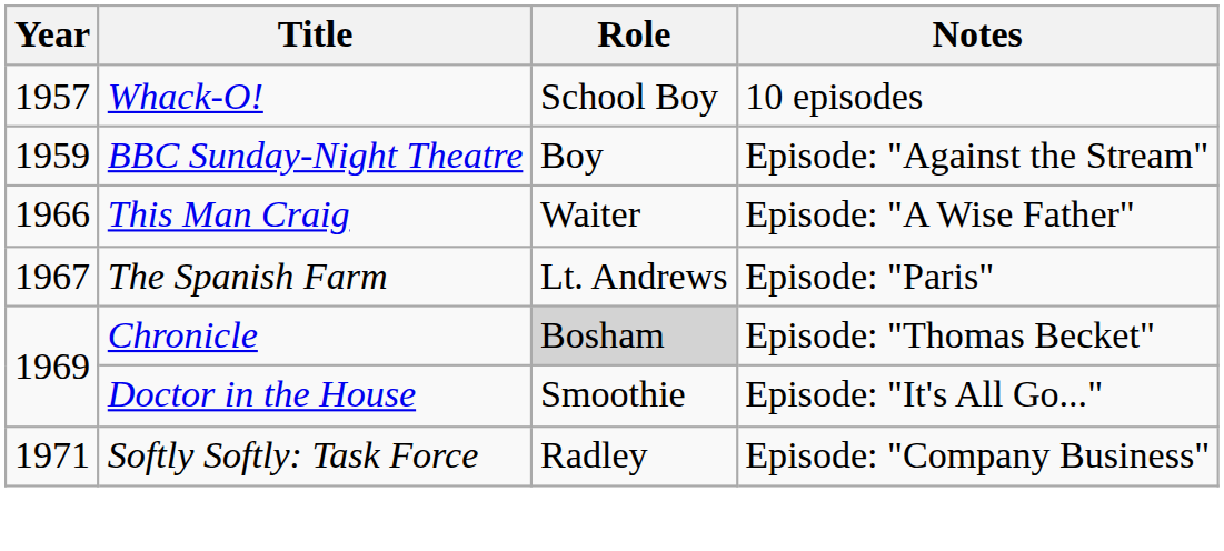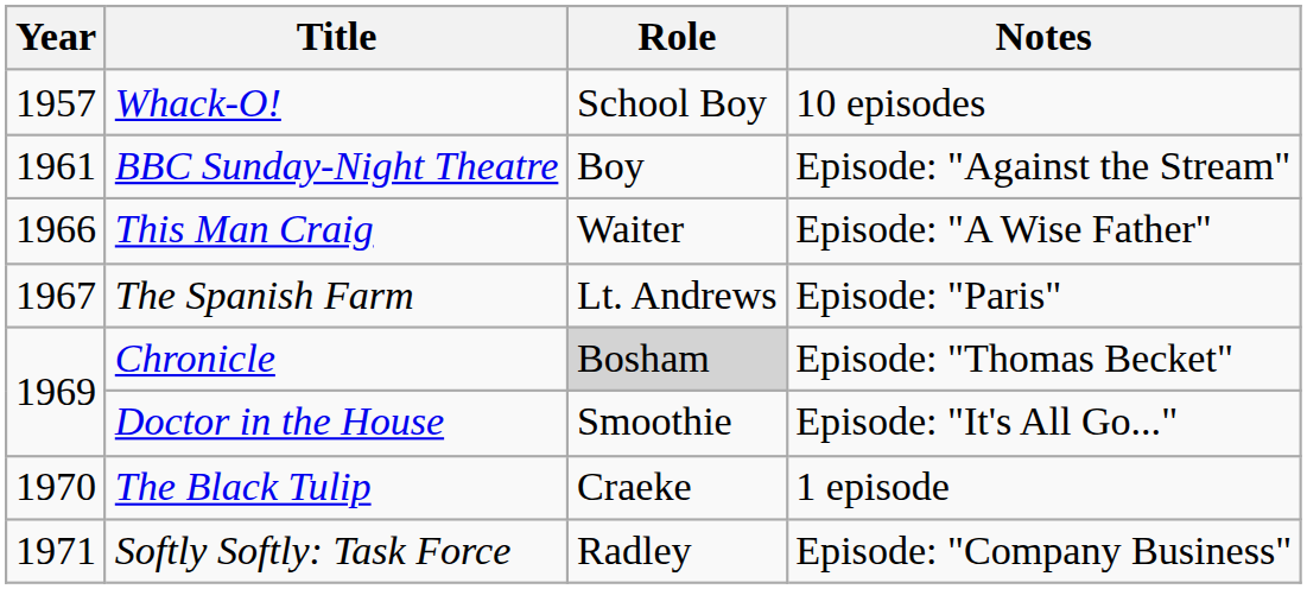BBC Sunday-Night Theatre | Year: 1959 -> 1961
+ row: 1970 | The Black Tulip | Craeke | 1 episode
